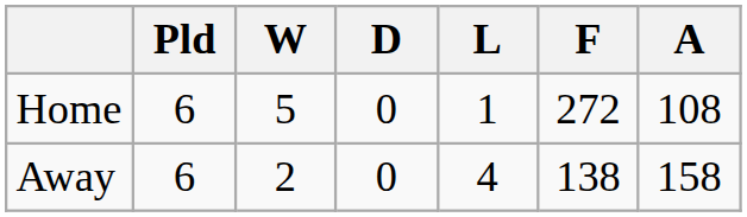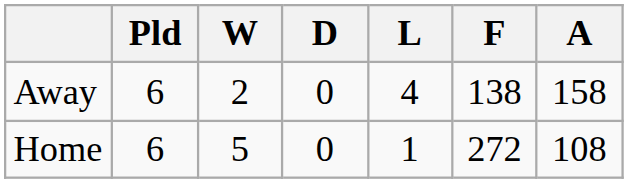rows swapped: Home <-> Away
